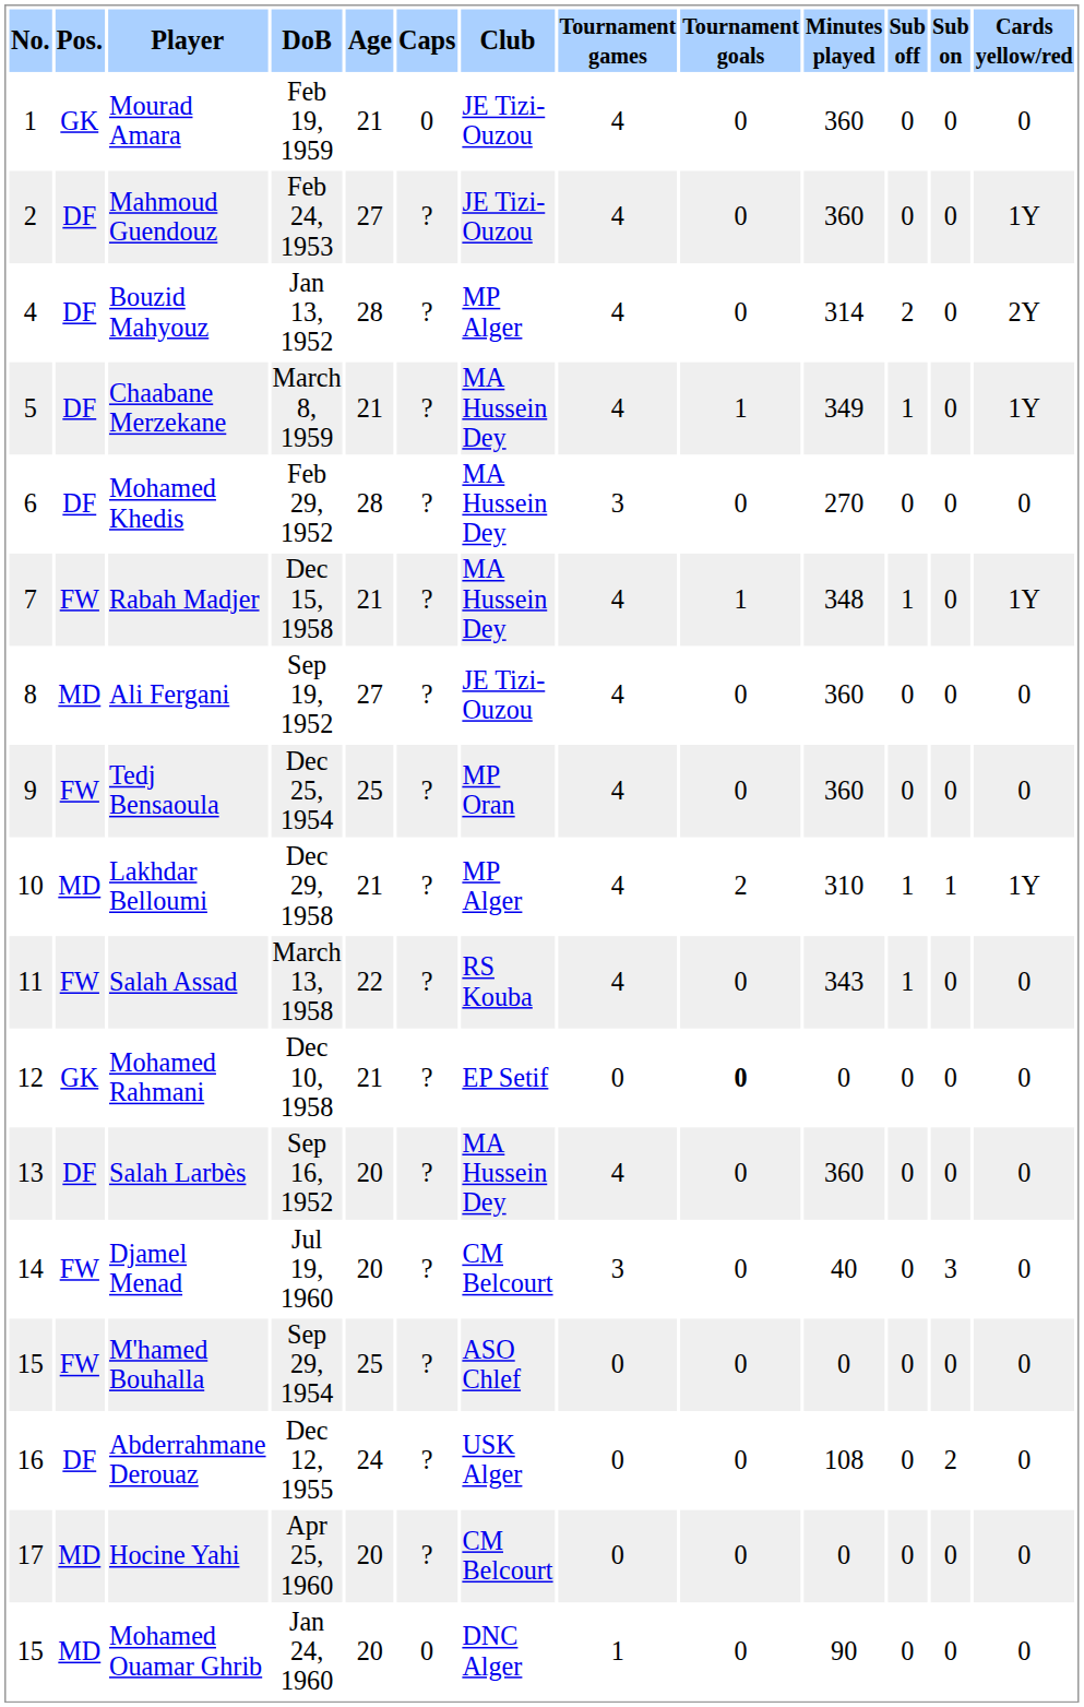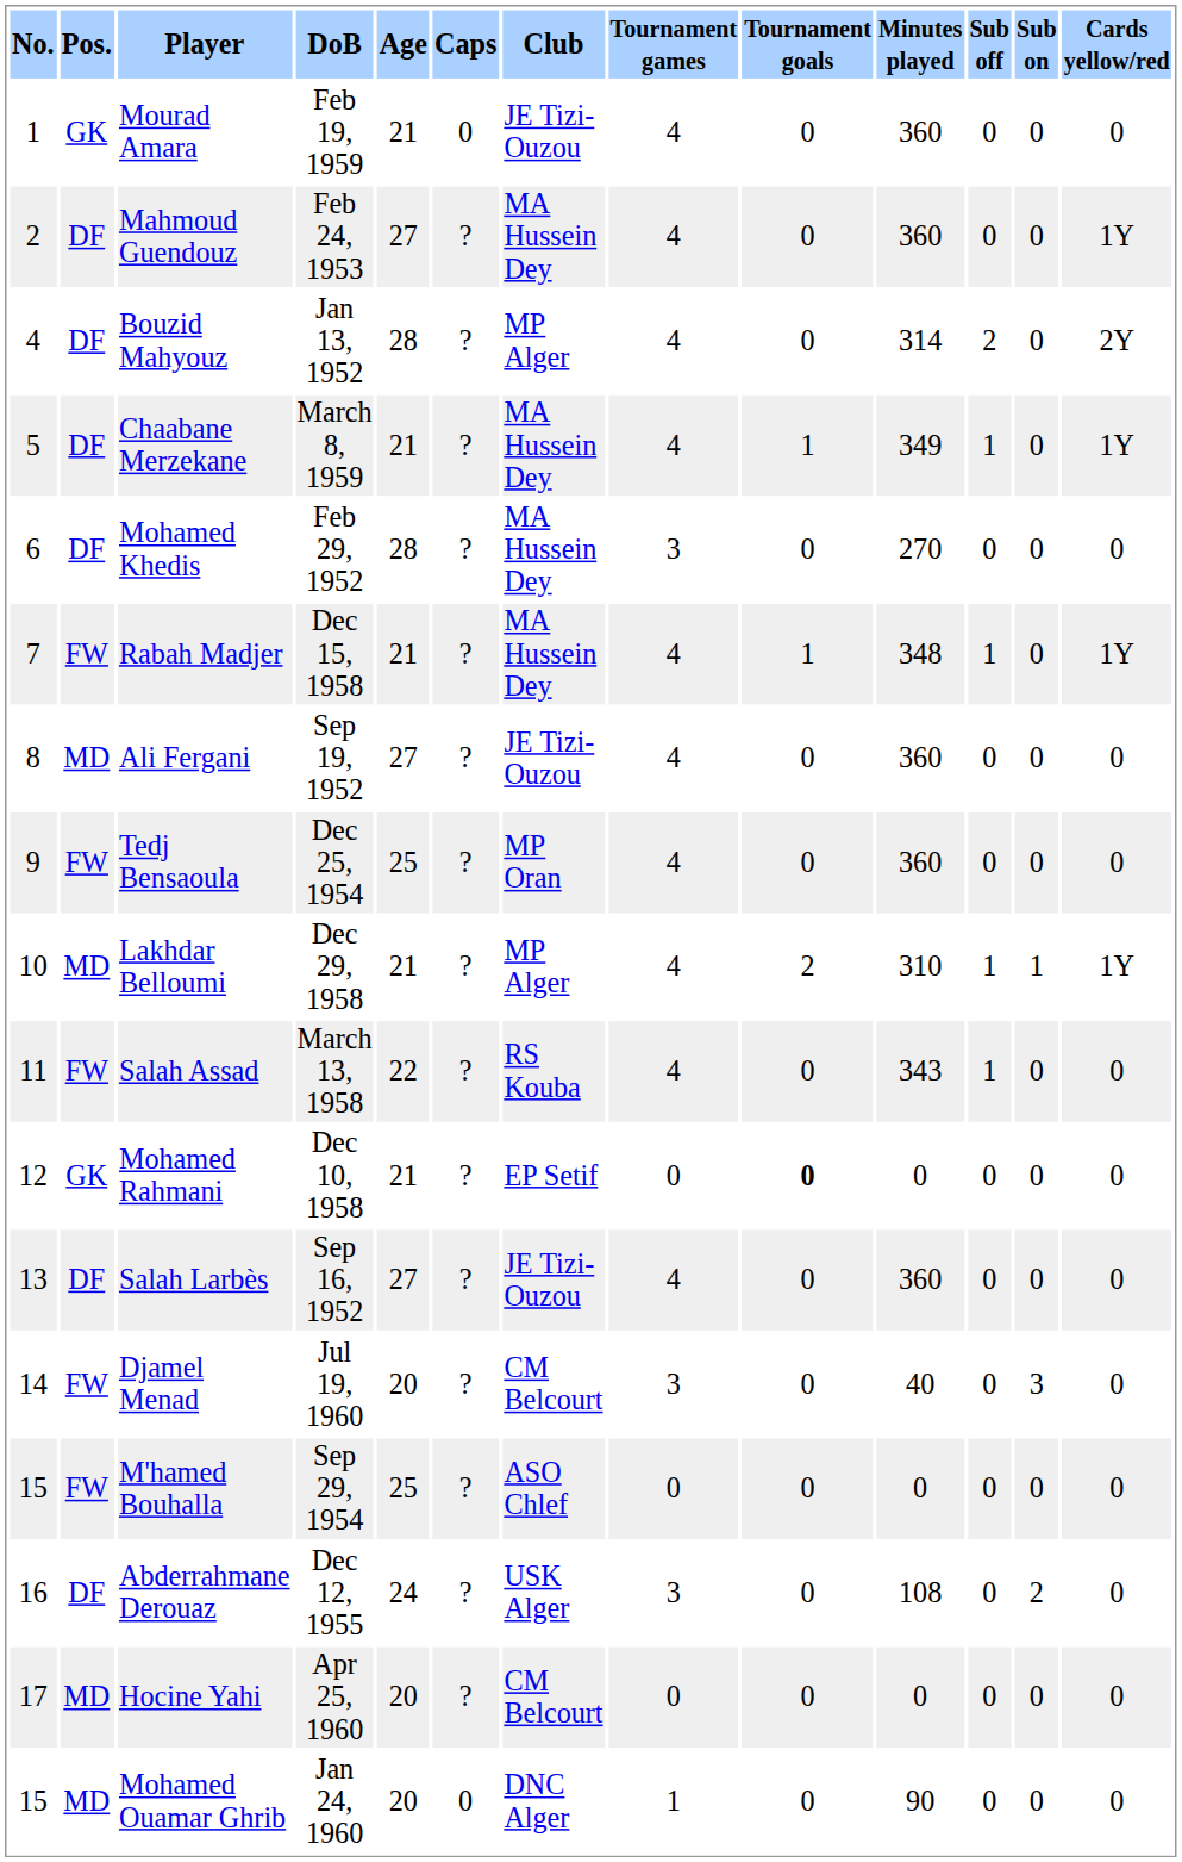Mahmoud Guendouz | Club: JE Tizi-Ouzou -> MA Hussein Dey
Salah Larbès | Age: 20 -> 27
Salah Larbès | Club: MA Hussein Dey -> JE Tizi-Ouzou
Abderrahmane Derouaz | Tournament games: 0 -> 3
